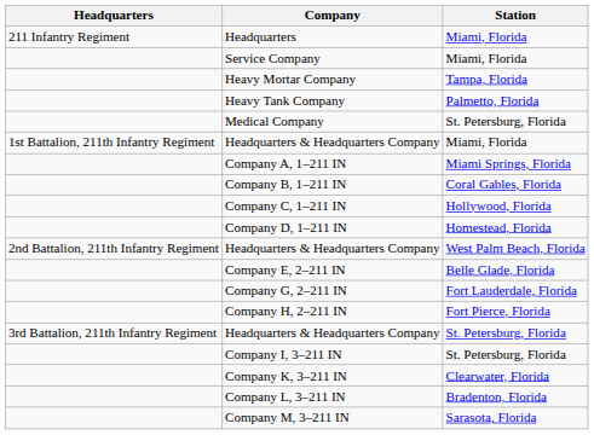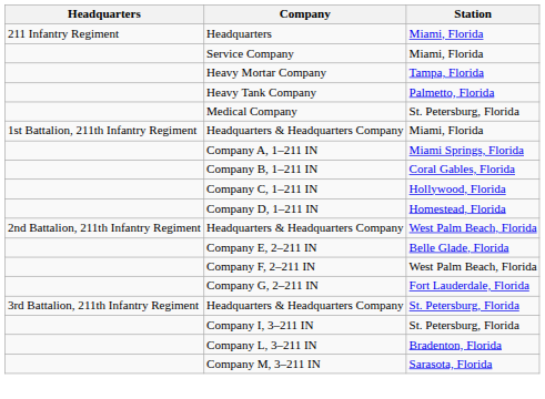+ row: Company F, 2–211 IN | West Palm Beach, Florida
- row: Company H, 2–211 IN | Fort Pierce, Florida
- row: Company K, 3–211 IN | Clearwater, Florida
